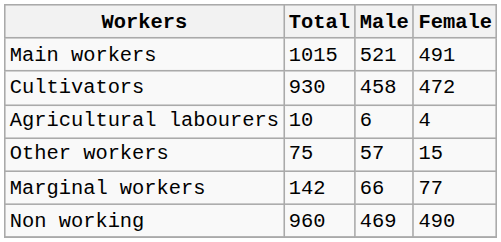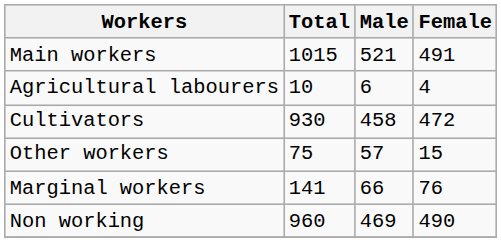rows swapped: Cultivators <-> Agricultural labourers
Marginal workers | Total: 142 -> 141
Marginal workers | Female: 77 -> 76
